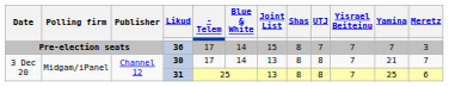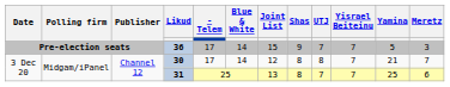36 | Shas: 8 -> 9
36 | Yamina: 7 -> 5
30 | Joint List: 13 -> 12
31 | UTJ: 8 -> 7
